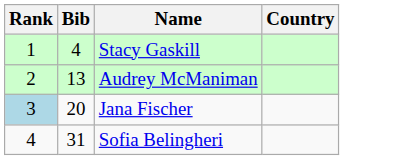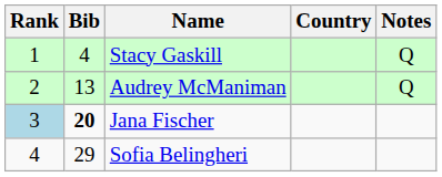+ column: Notes | Q | Q
Jana Fischer | Bib: normal -> bold
Sofia Belingheri | Bib: 31 -> 29
